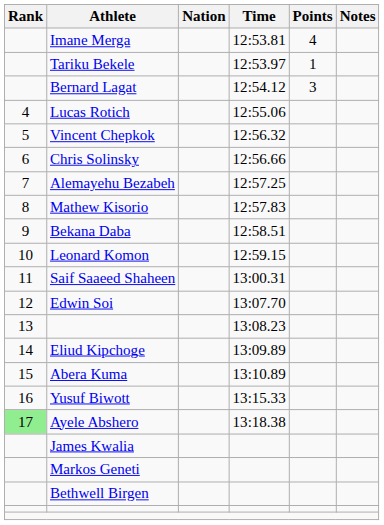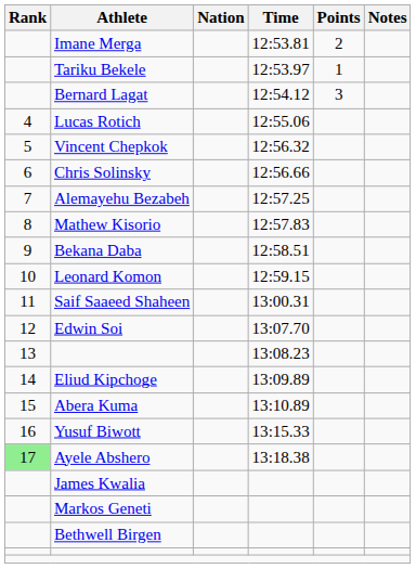Imane Merga | Points: 4 -> 2
